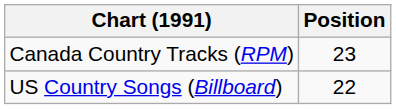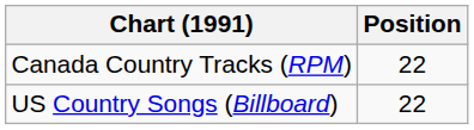Canada Country Tracks (RPM) | Position: 23 -> 22
